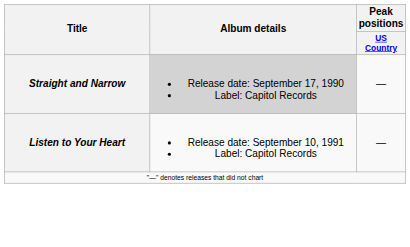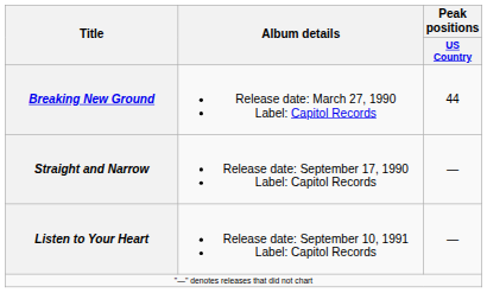+ row: Breaking New Ground | Release date: March 27, 1990 Label: Capitol Records | 44
Straight and Narrow | Album details: lightgrey background -> no background
